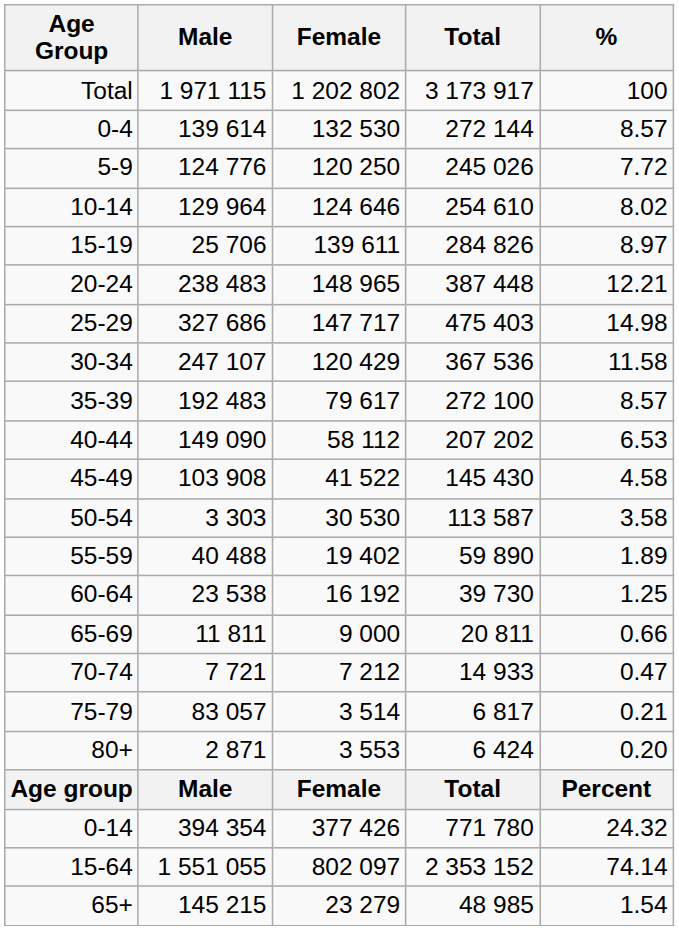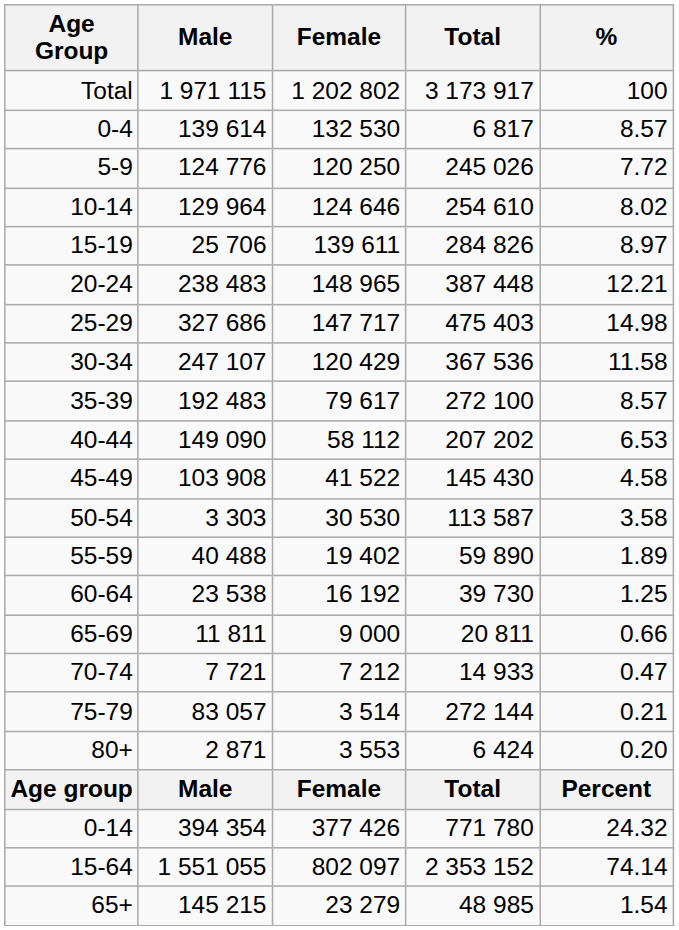0-4 | Total: 272 144 -> 6 817
75-79 | Total: 6 817 -> 272 144
